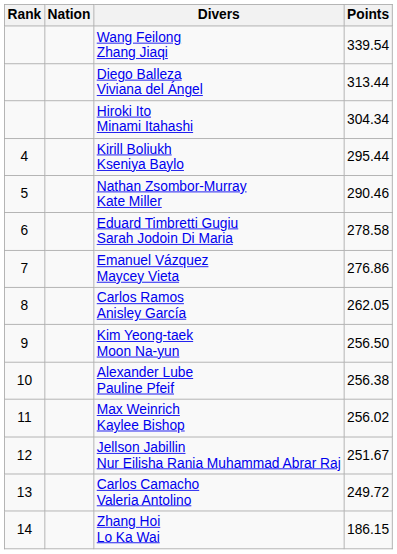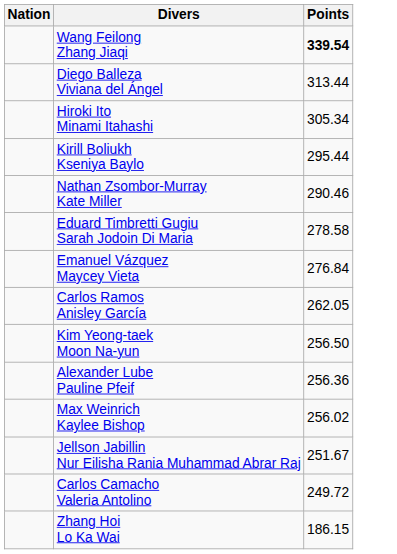- column: Rank | 4 | 5 | 6 | 7 | 8 | 9 | 10 | 11 | 12 | 13 | 14
Wang Feilong Zhang Jiaqi | Points: normal -> bold
Hiroki Ito Minami Itahashi | Points: 304.34 -> 305.34
Emanuel Vázquez Maycey Vieta | Points: 276.86 -> 276.84
Alexander Lube Pauline Pfeif | Points: 256.38 -> 256.36
